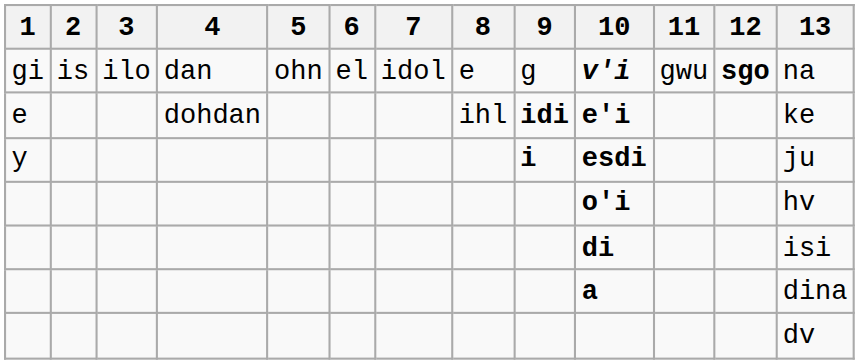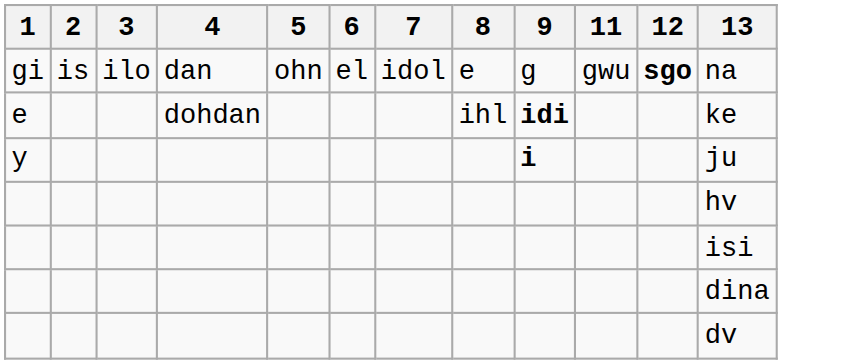- column: 10 | v'i | e'i | esdi | o'i | di | a
